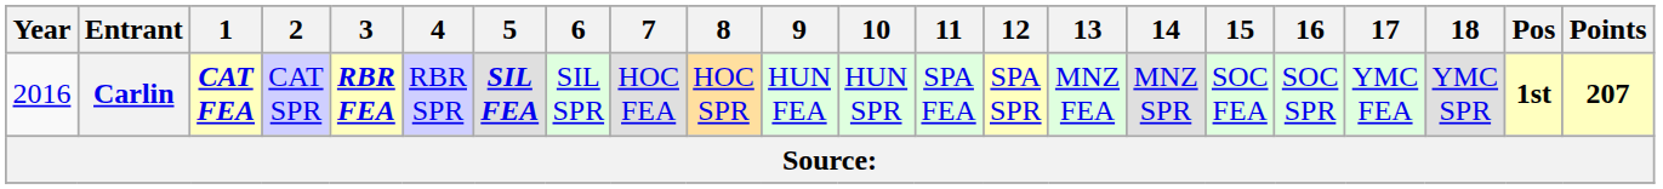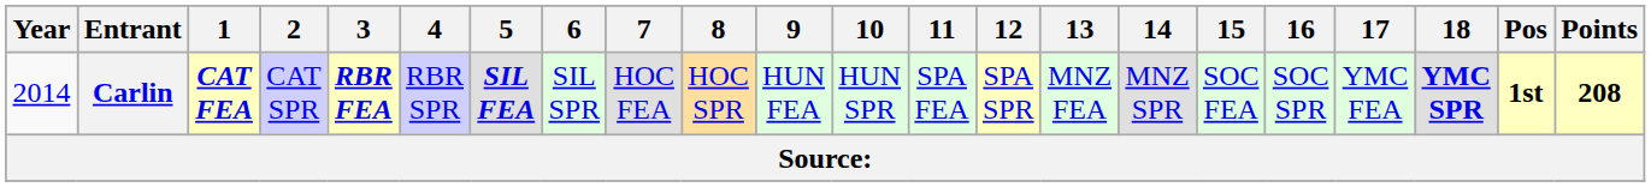Carlin | Year: 2016 -> 2014
Carlin | 18: normal -> bold
Carlin | Points: 207 -> 208
